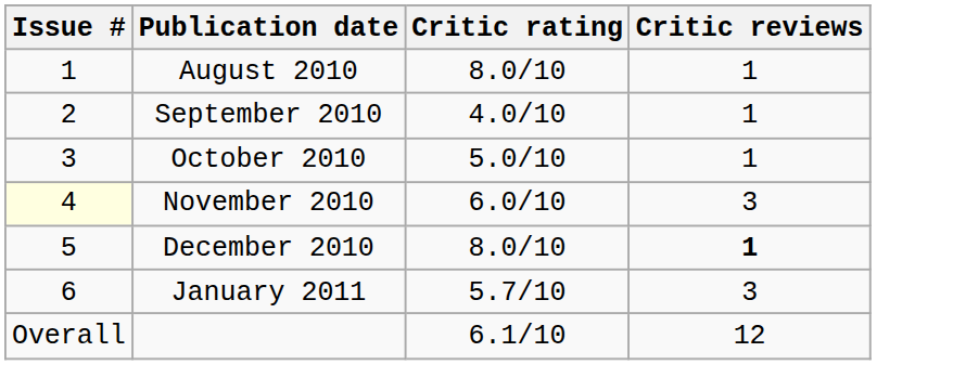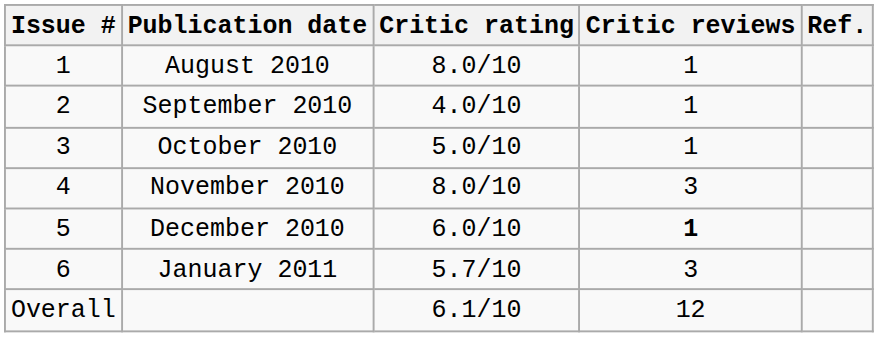+ column: Ref.
November 2010 | Issue #: lightyellow background -> no background
November 2010 | Critic rating: 6.0/10 -> 8.0/10
December 2010 | Critic rating: 8.0/10 -> 6.0/10
